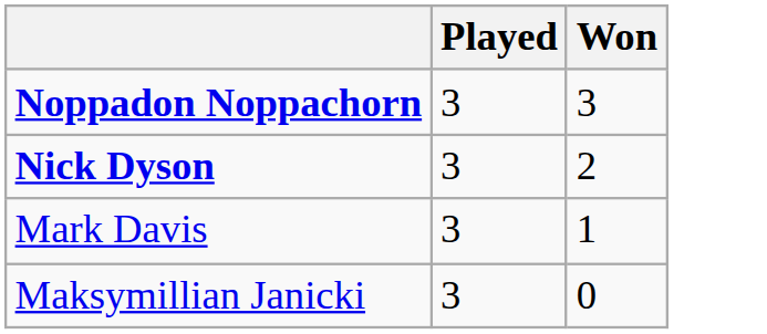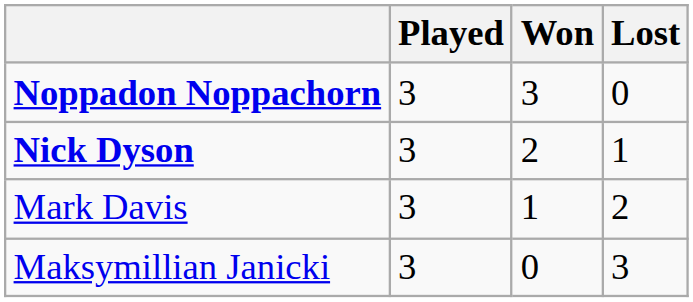+ column: Lost | 0 | 1 | 2 | 3
